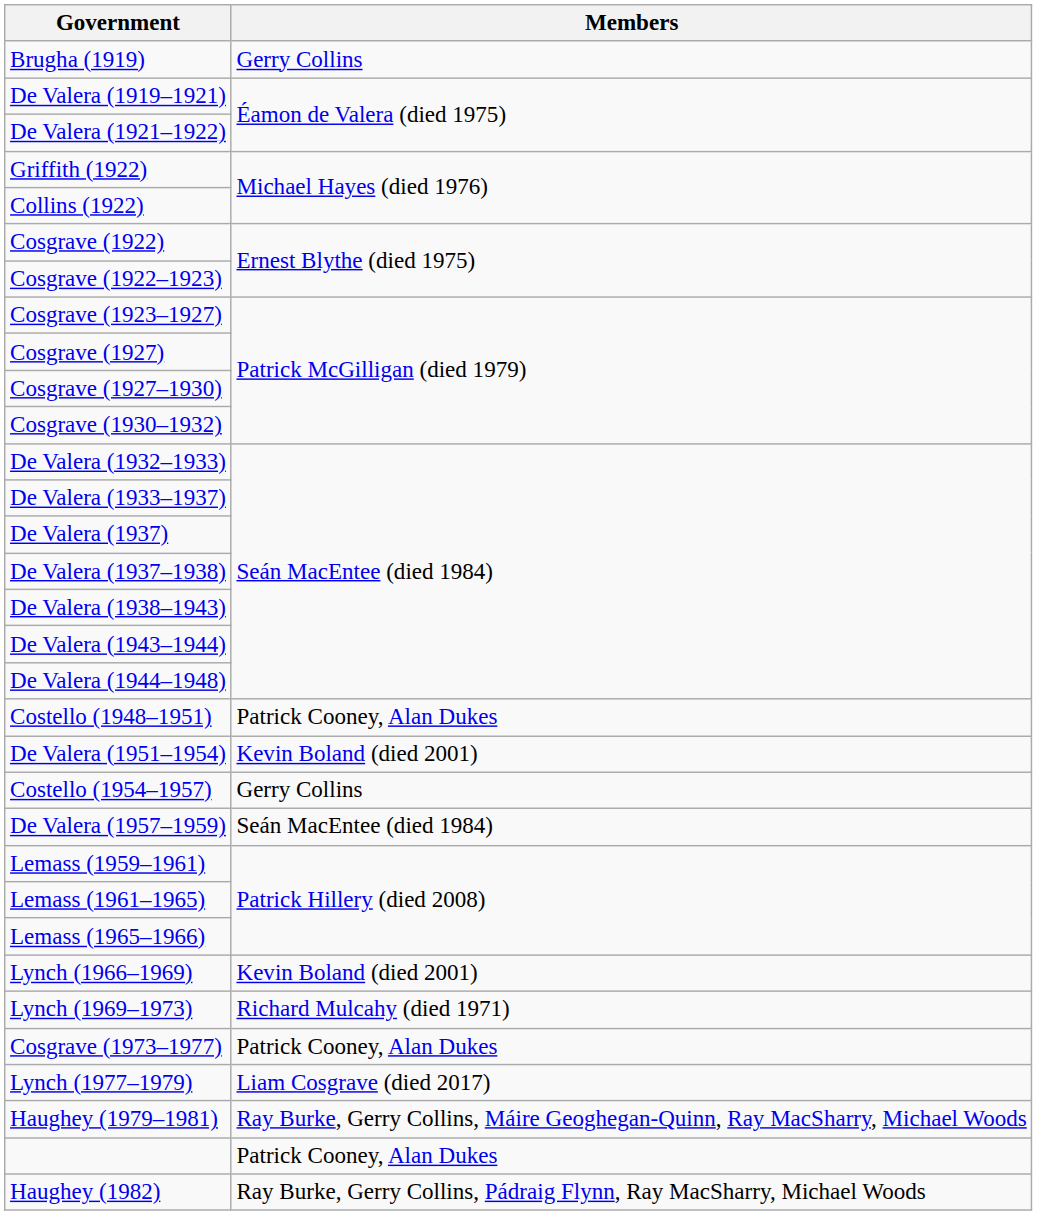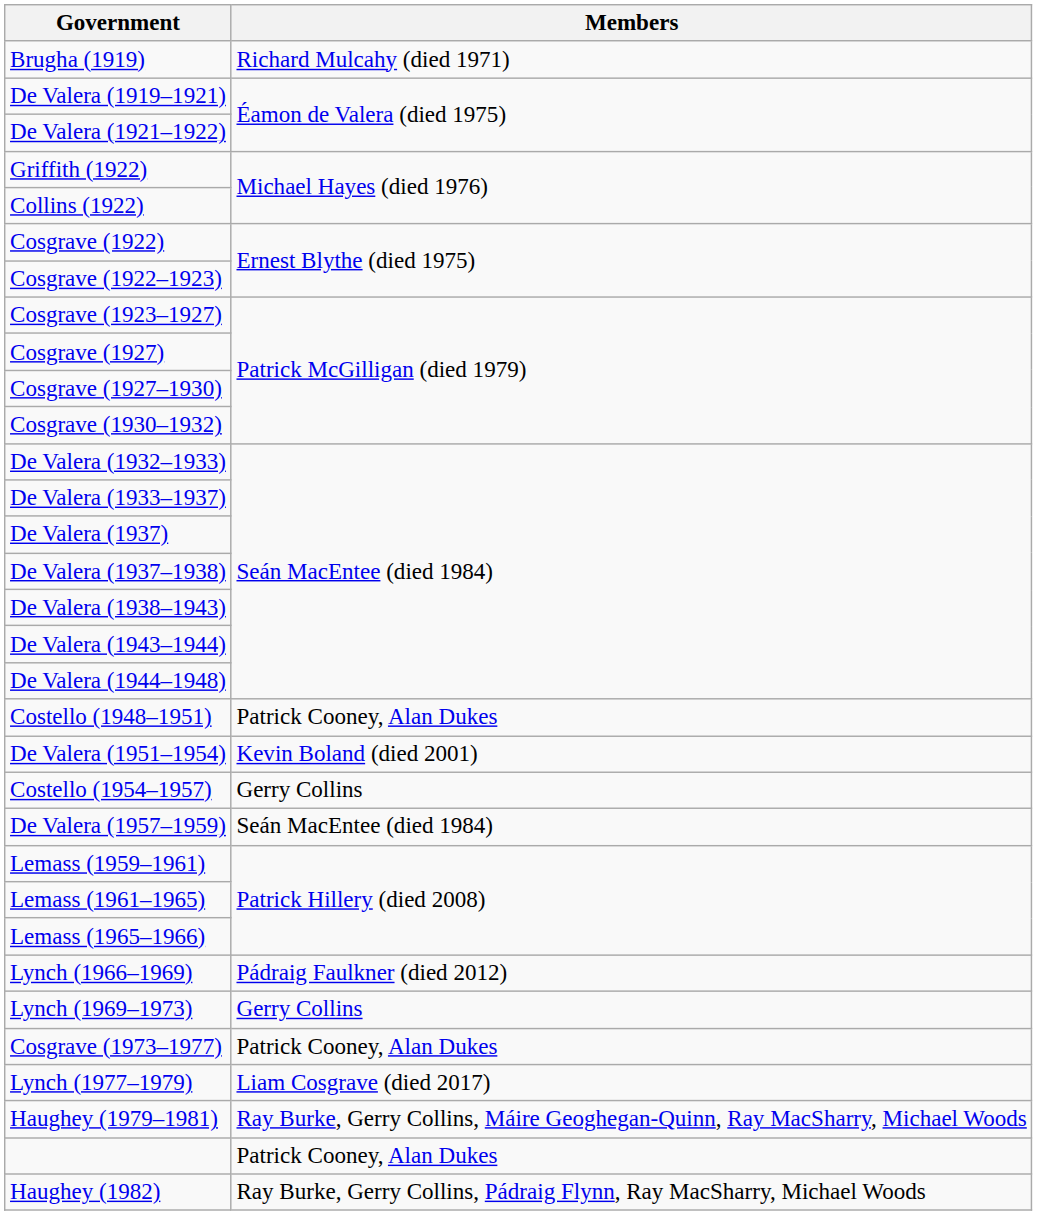Brugha (1919) | Members: Gerry Collins -> Richard Mulcahy (died 1971)
Lynch (1966–1969) | Members: Kevin Boland (died 2001) -> Pádraig Faulkner (died 2012)
Lynch (1969–1973) | Members: Richard Mulcahy (died 1971) -> Gerry Collins
